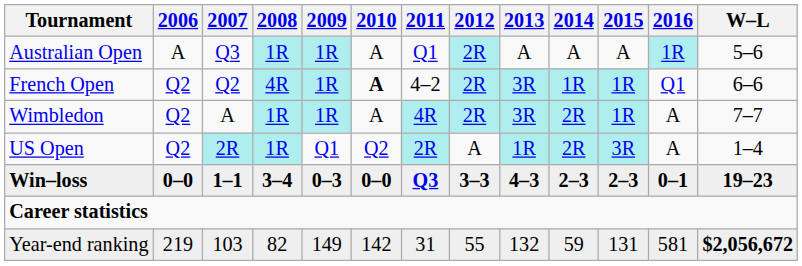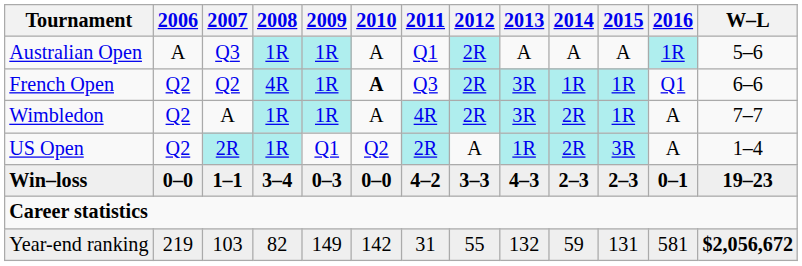French Open | 2011: 4–2 -> Q3
Win–loss | 2011: Q3 -> 4–2
